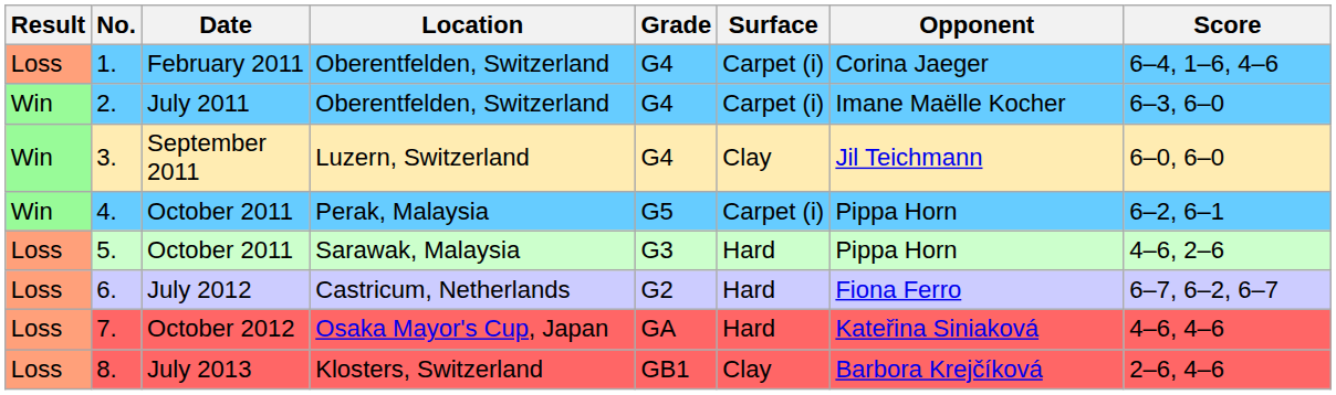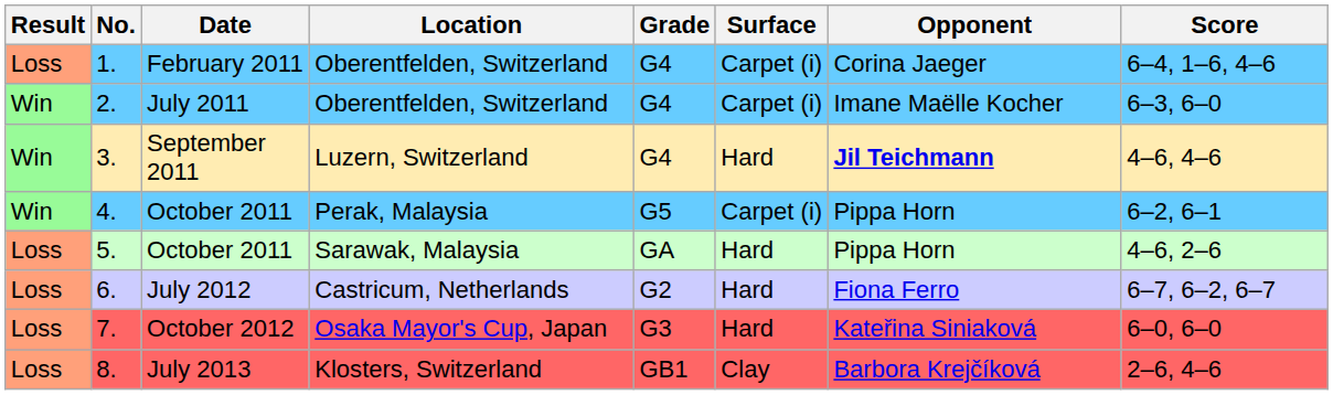3. | Surface: Clay -> Hard
3. | Opponent: normal -> bold
3. | Score: 6–0, 6–0 -> 4–6, 4–6
5. | Grade: G3 -> GA
7. | Grade: GA -> G3
7. | Score: 4–6, 4–6 -> 6–0, 6–0
